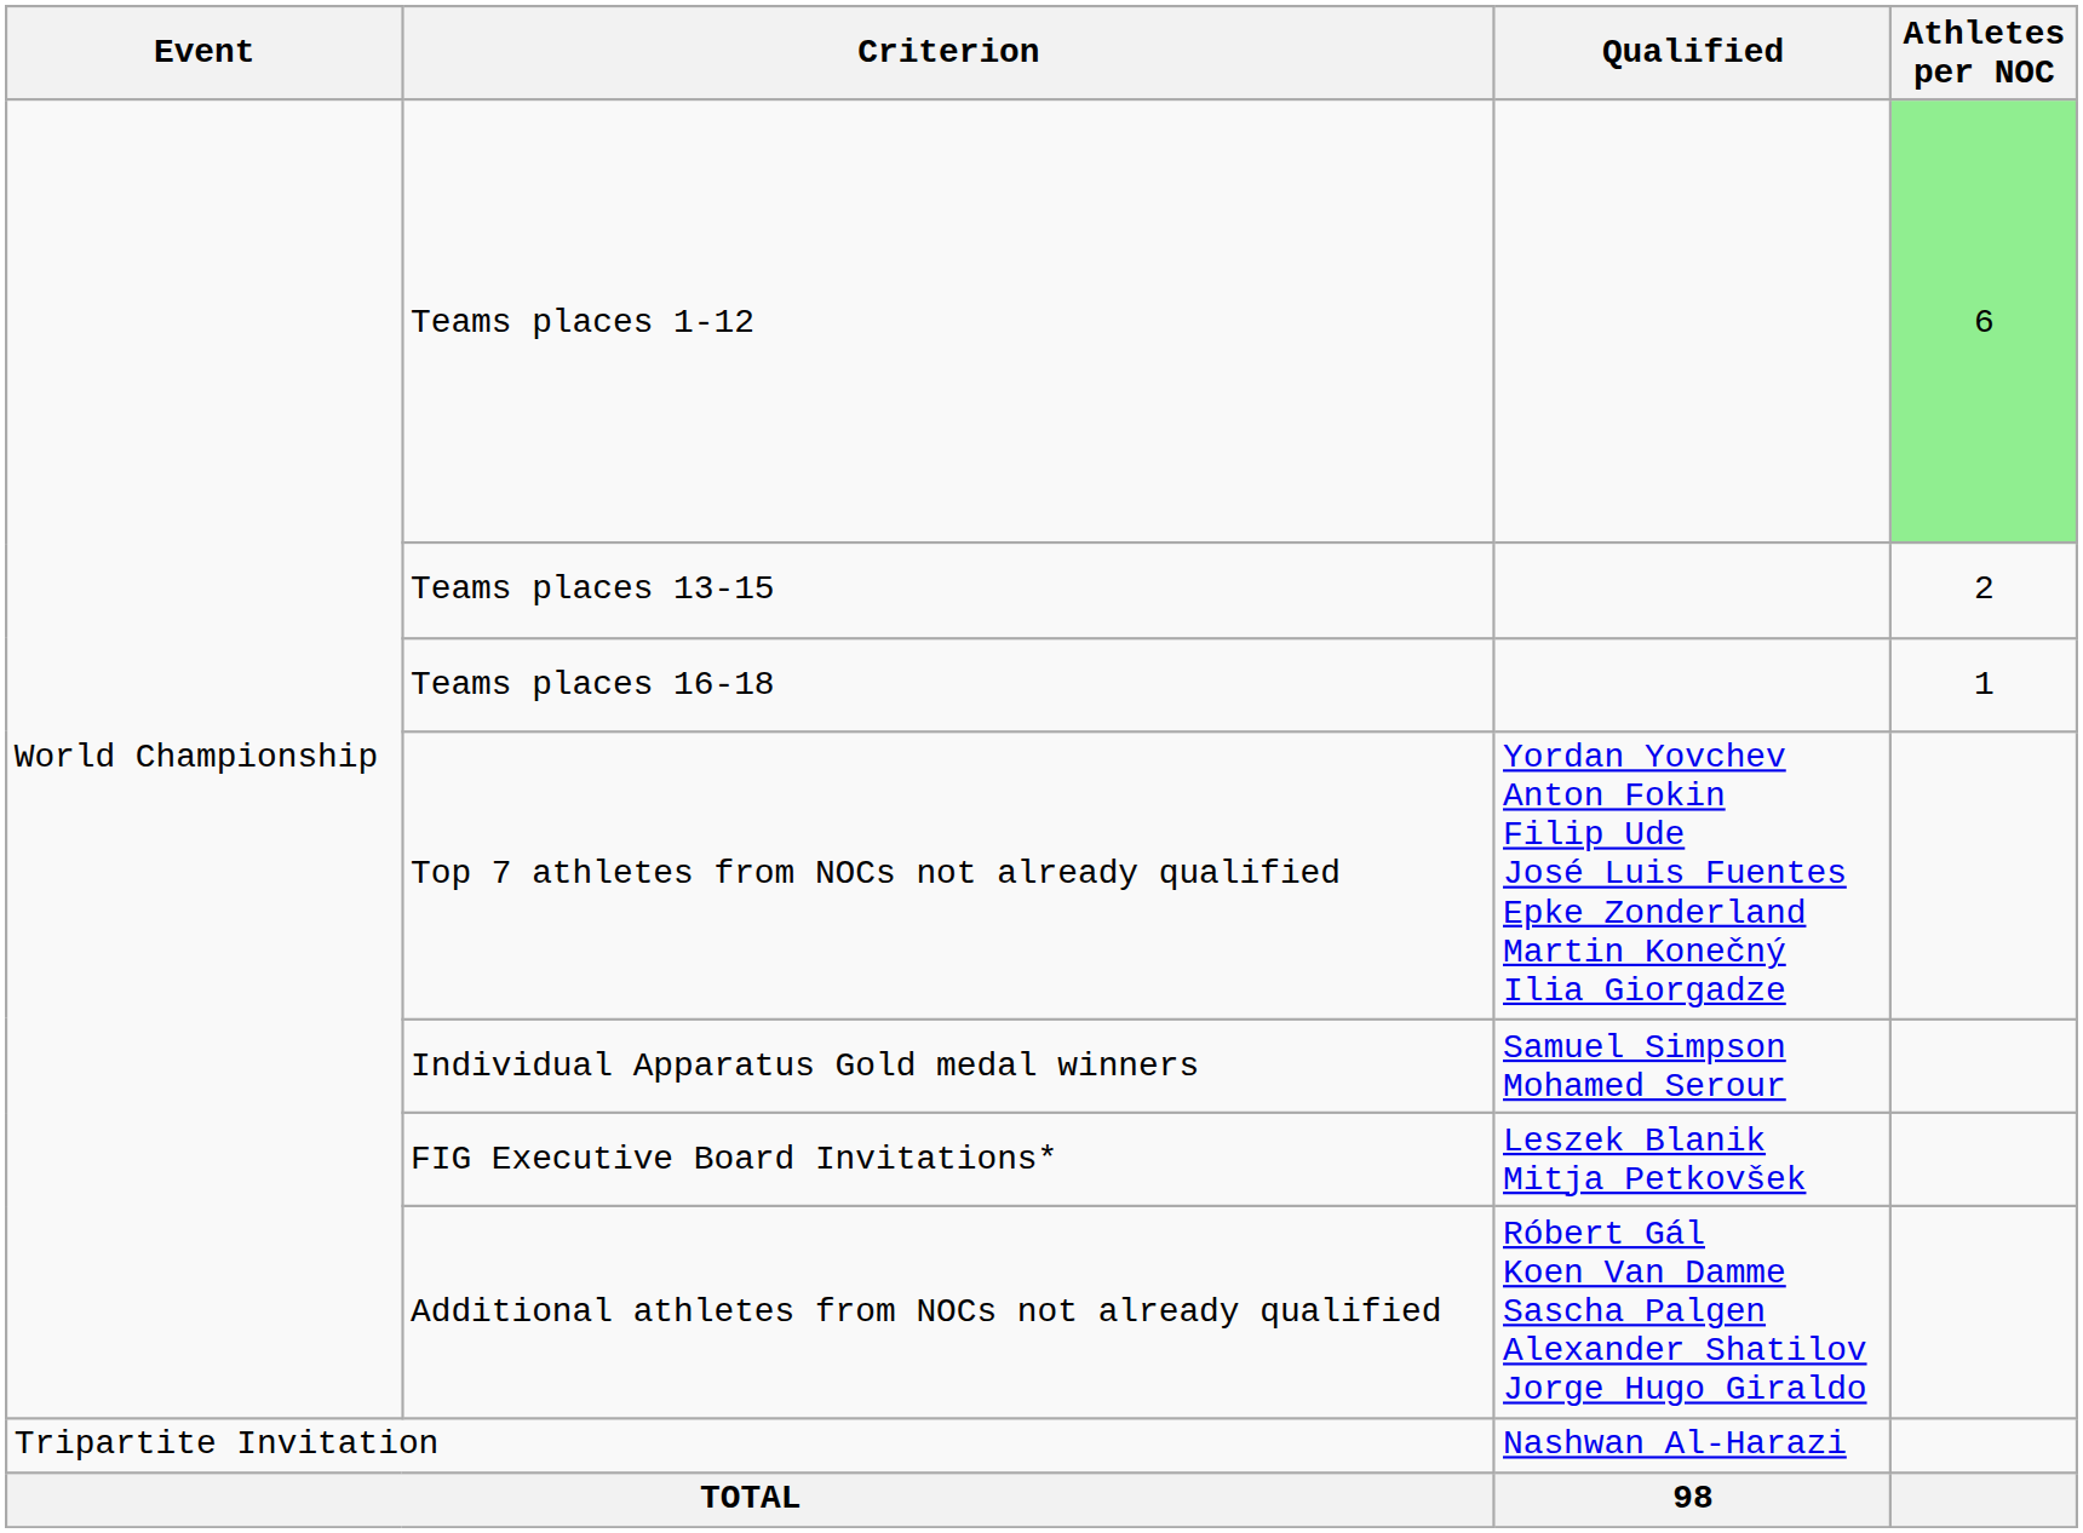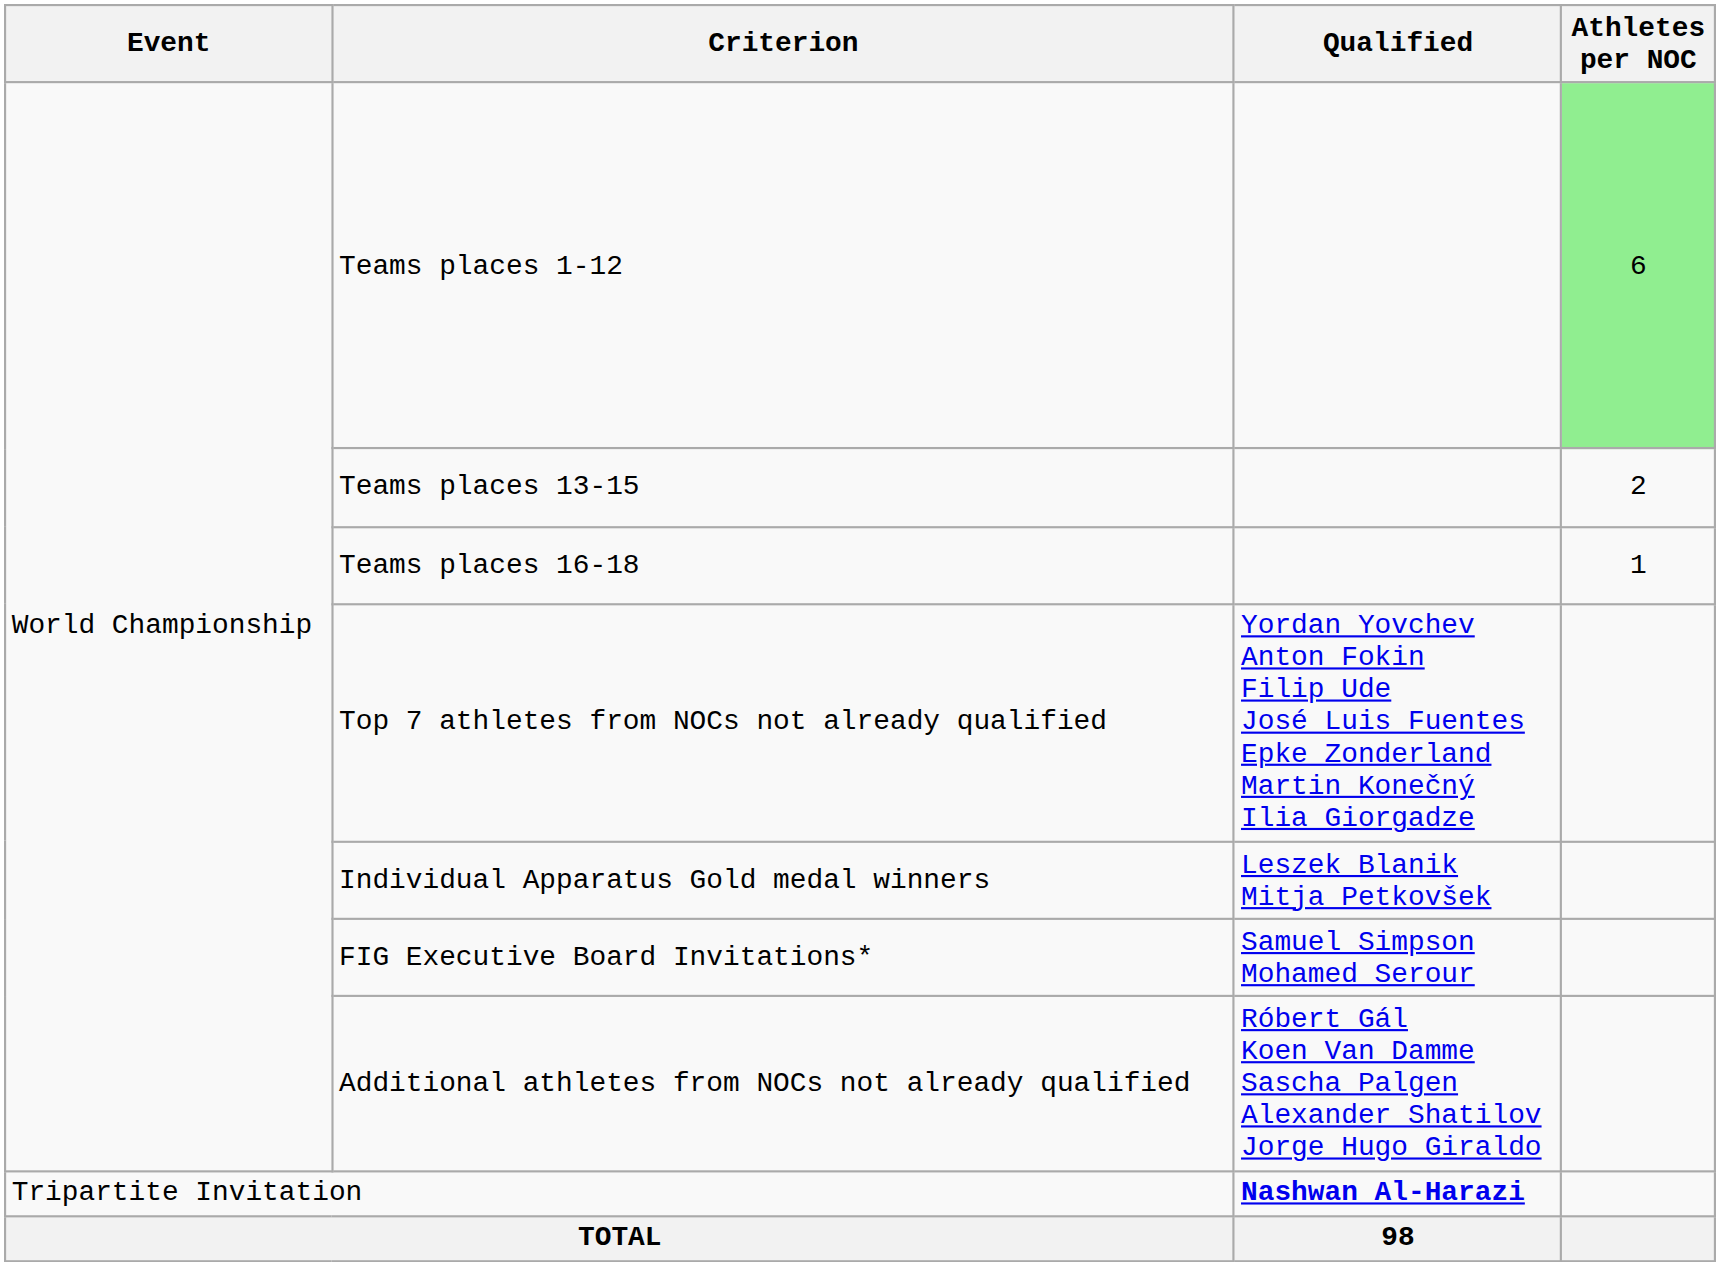Individual Apparatus Gold medal winners | Qualified: Samuel Simpson Mohamed Serour -> Leszek Blanik Mitja Petkovšek
FIG Executive Board Invitations* | Qualified: Leszek Blanik Mitja Petkovšek -> Samuel Simpson Mohamed Serour
Tripartite Invitation | Qualified: normal -> bold
